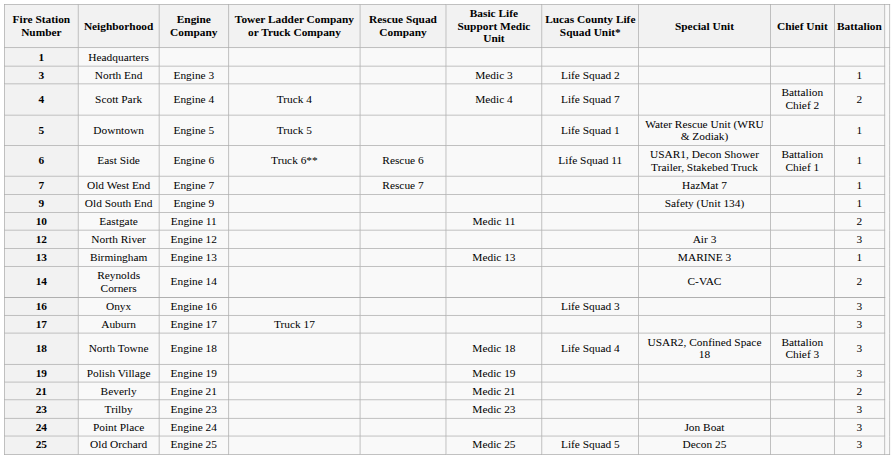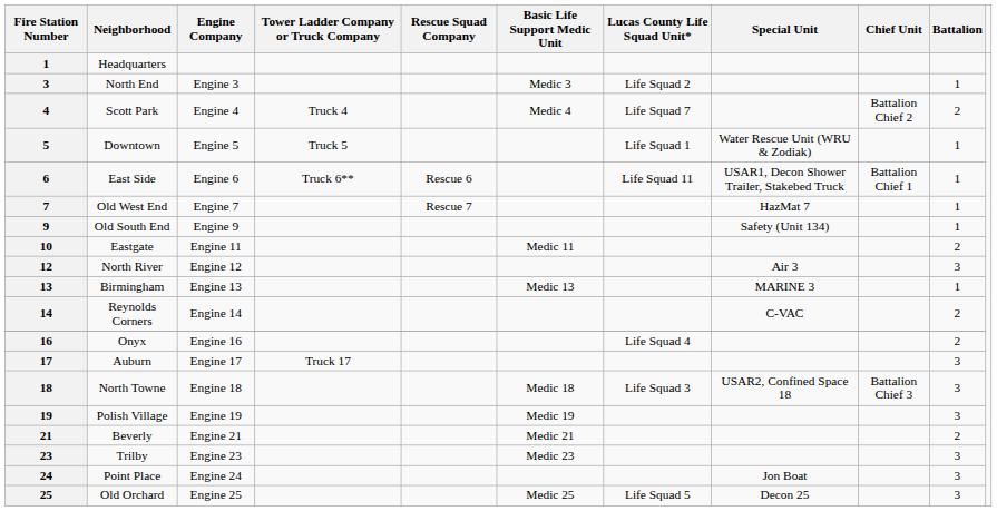Onyx | Lucas County Life Squad Unit*: Life Squad 3 -> Life Squad 4
Onyx | Battalion: 3 -> 2
North Towne | Lucas County Life Squad Unit*: Life Squad 4 -> Life Squad 3
